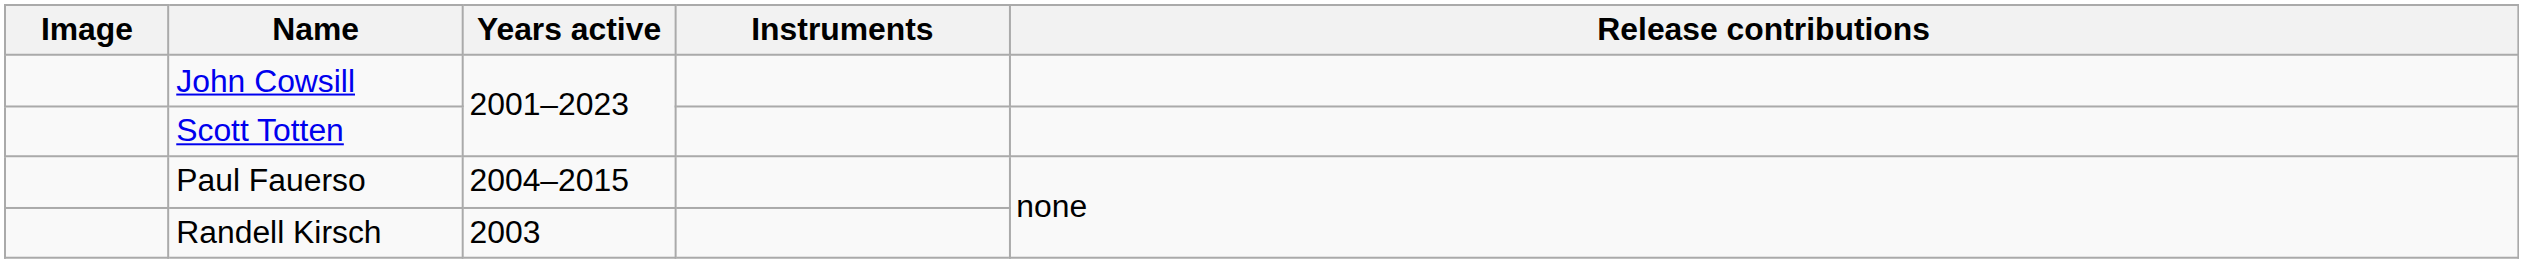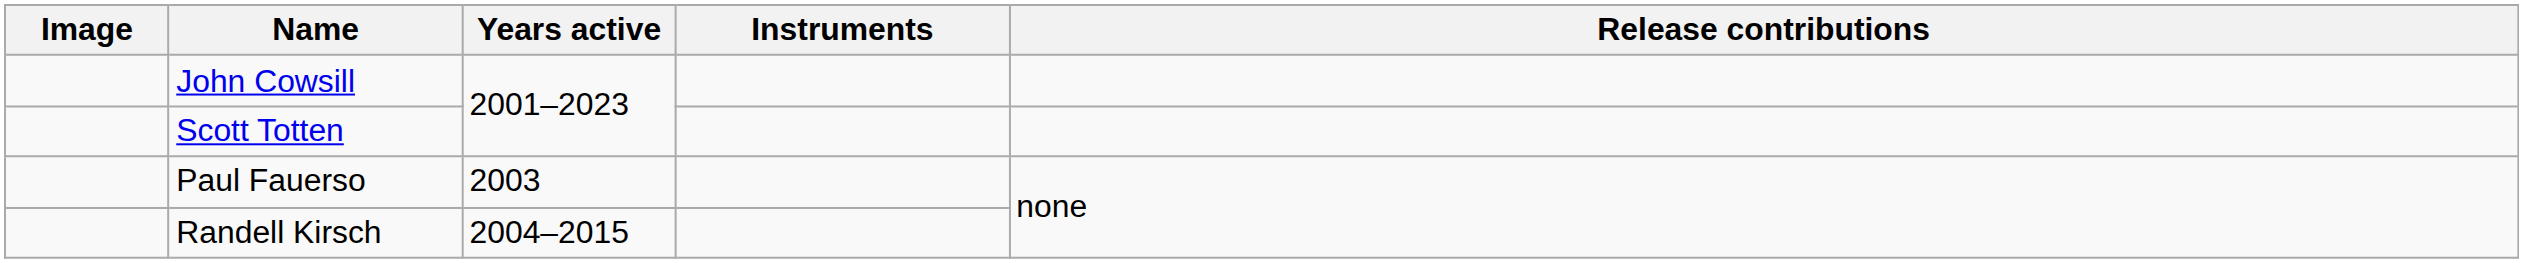Paul Fauerso | Years active: 2004–2015 -> 2003
Randell Kirsch | Years active: 2003 -> 2004–2015
